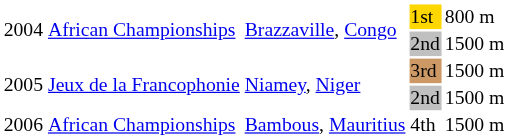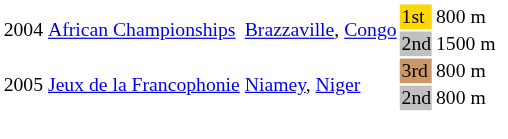2005 / 3rd | column 5: 1500 m -> 800 m
2005 / 2nd | column 5: 1500 m -> 800 m
- row: 2006 | African Championships | Bambous, Mauritius | 4th | 1500 m
